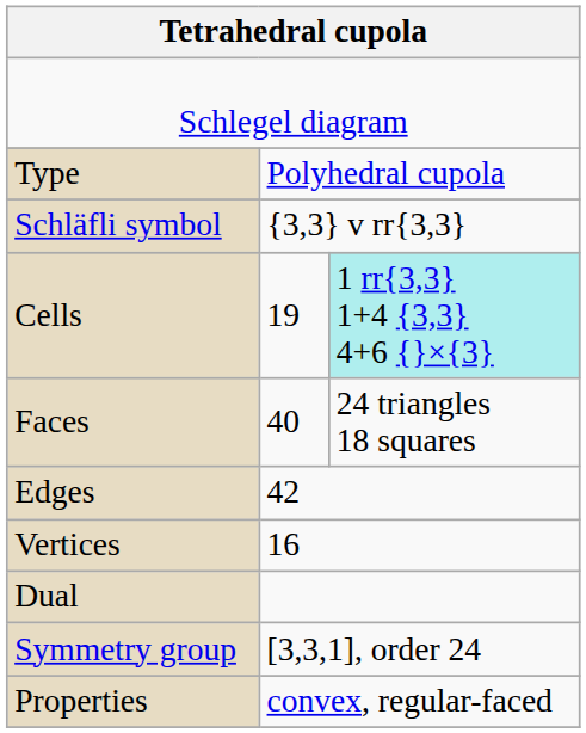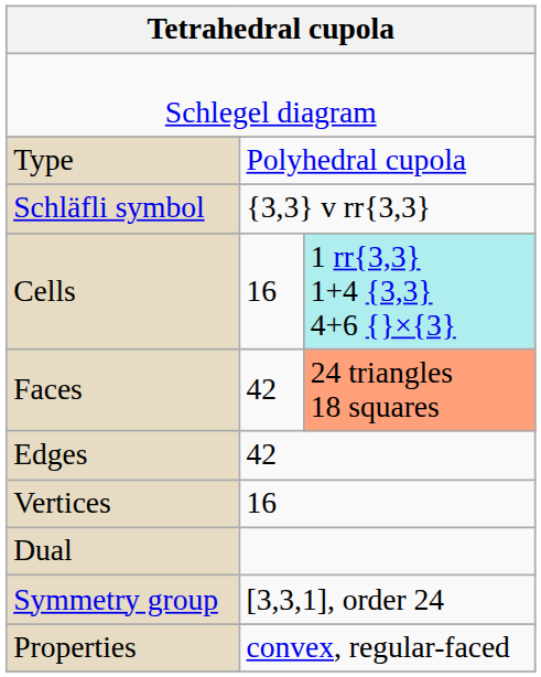Cells | column 2: 19 -> 16
Faces | column 2: 40 -> 42
Faces | column 3: no background -> lightsalmon background
